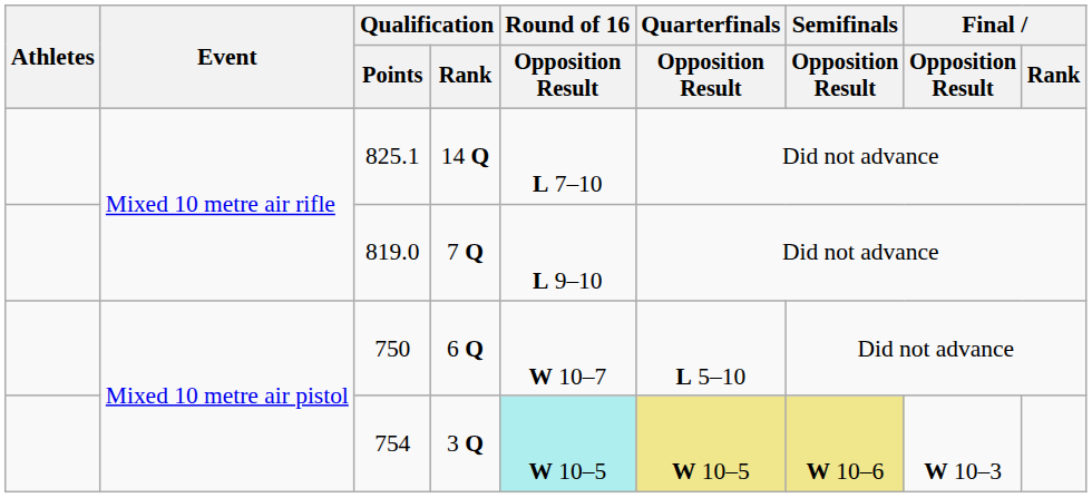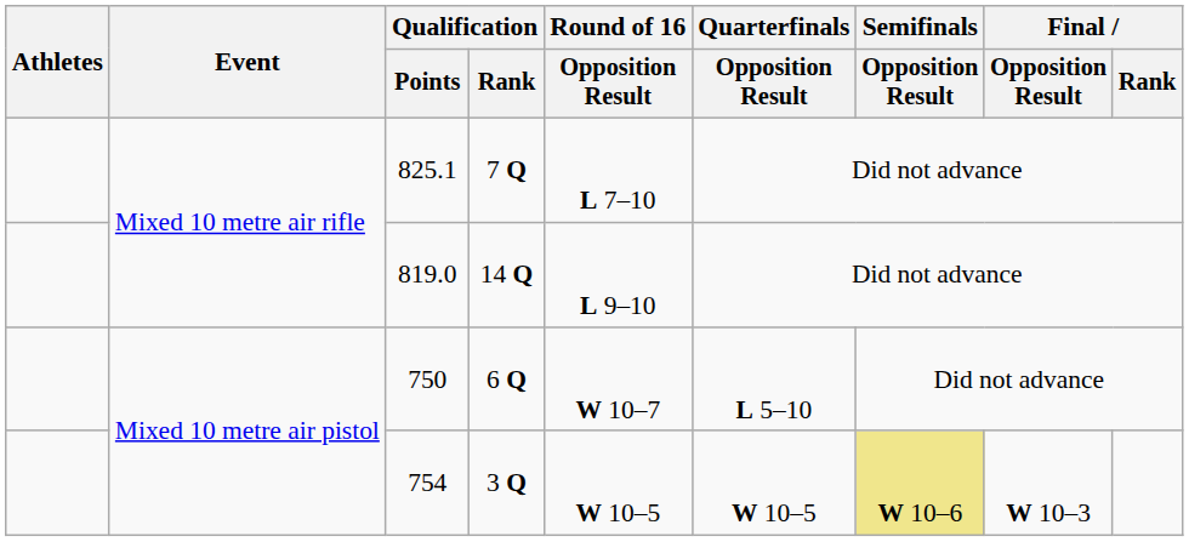825.1 | Qualification / Rank: 14 Q -> 7 Q
819.0 | Qualification / Rank: 7 Q -> 14 Q
754 | Round of 16 / Opposition Result: paleturquoise background -> no background
754 | Quarterfinals / Opposition Result: khaki background -> no background
